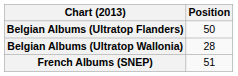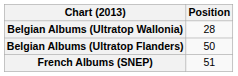rows swapped: Belgian Albums (Ultratop Flanders) <-> Belgian Albums (Ultratop Wallonia)
